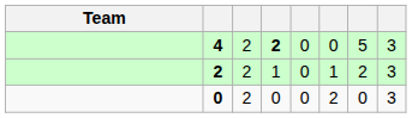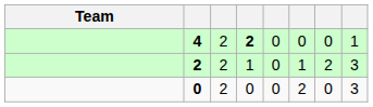4 | column 7: 5 -> 0
4 | column 8: 3 -> 1
